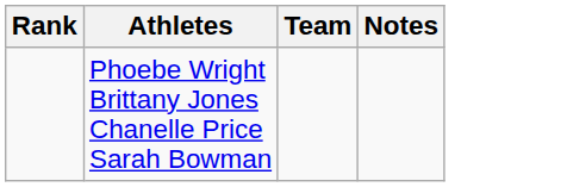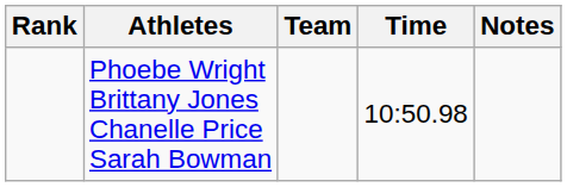+ column: Time | 10:50.98
